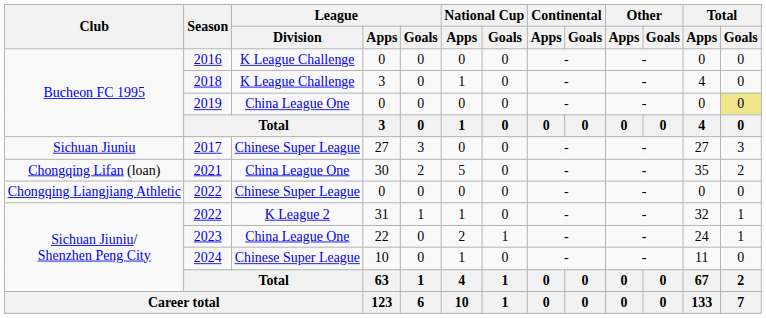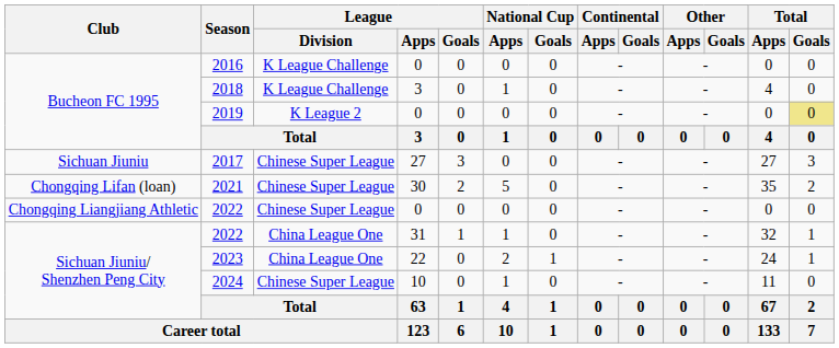2019 | League / Division: China League One -> K League 2
2021 | League / Division: China League One -> Chinese Super League
2022 / 31 | League / Division: K League 2 -> China League One
